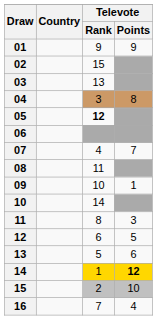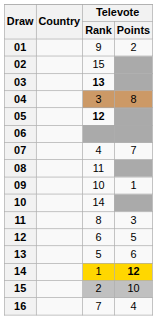01 | Televote / Points: 9 -> 2
03 | Televote / Rank: normal -> bold
